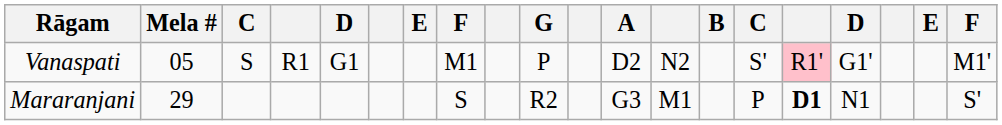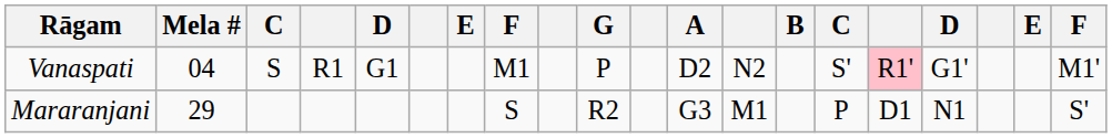Vanaspati | Mela #: 05 -> 04
Mararanjani | column 16: bold -> normal
